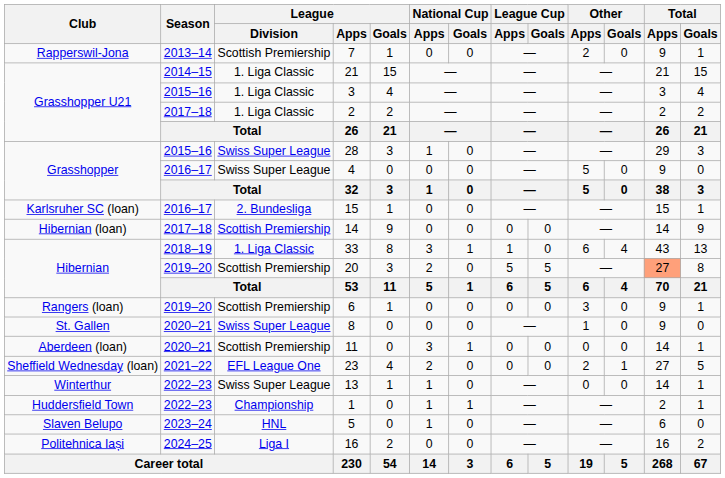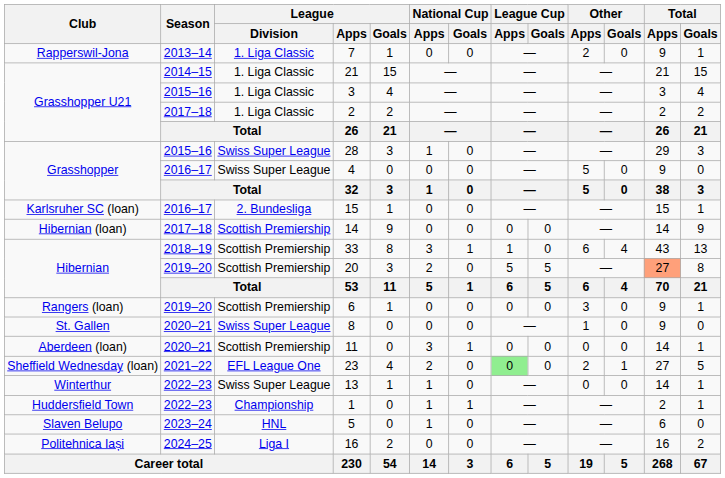7 | League / Division: Scottish Premiership -> 1. Liga Classic
33 | League / Division: 1. Liga Classic -> Scottish Premiership
23 | League Cup / Apps: no background -> lightgreen background
